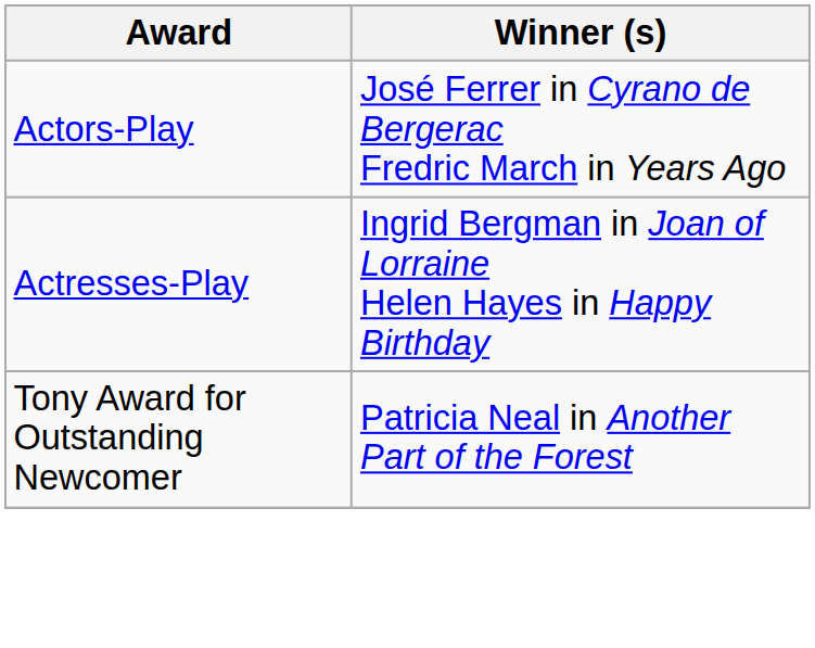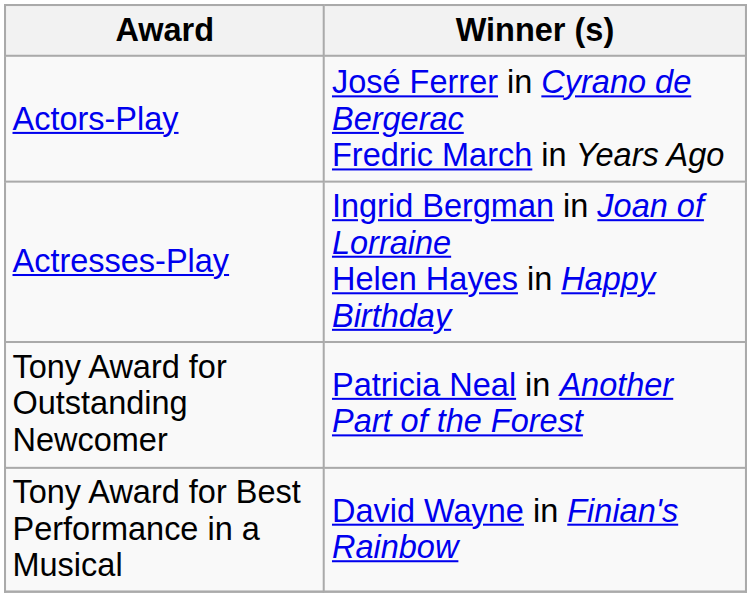+ row: Tony Award for Best Performance in a Musical | David Wayne in Finian's Rainbow
